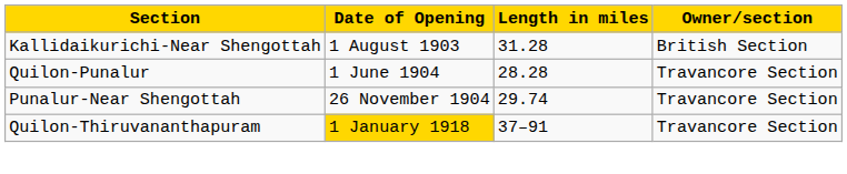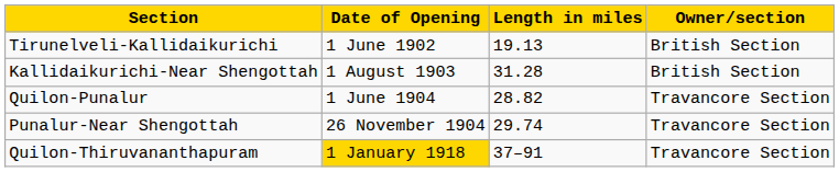+ row: Tirunelveli-Kallidaikurichi | 1 June 1902 | 19.13 | British Section
Quilon-Punalur | Length in miles: 28.28 -> 28.82
